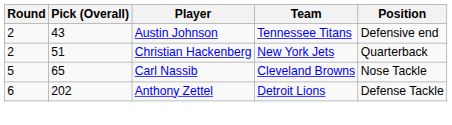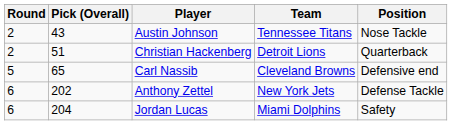Austin Johnson | Position: Defensive end -> Nose Tackle
Christian Hackenberg | Team: New York Jets -> Detroit Lions
Carl Nassib | Position: Nose Tackle -> Defensive end
Anthony Zettel | Team: Detroit Lions -> New York Jets
+ row: 6 | 204 | Jordan Lucas | Miami Dolphins | Safety
